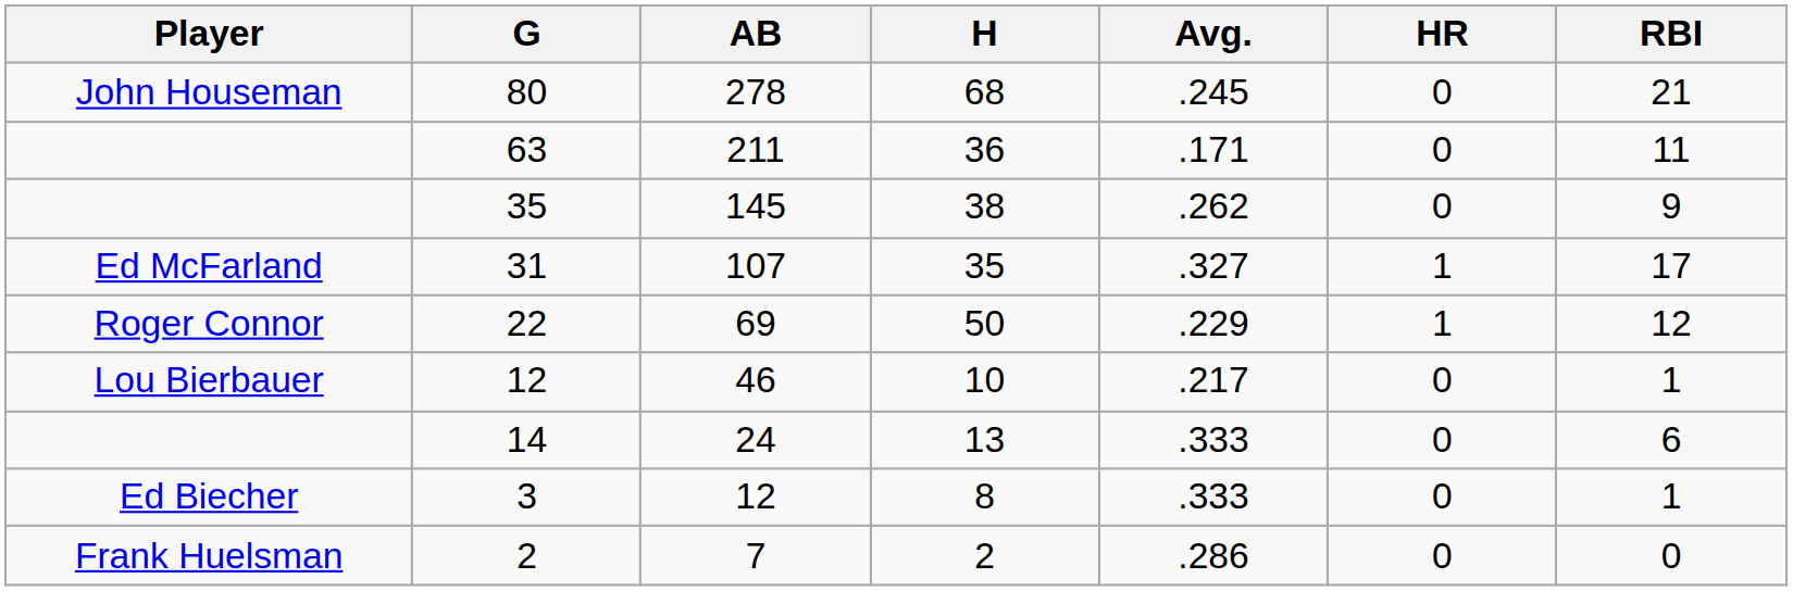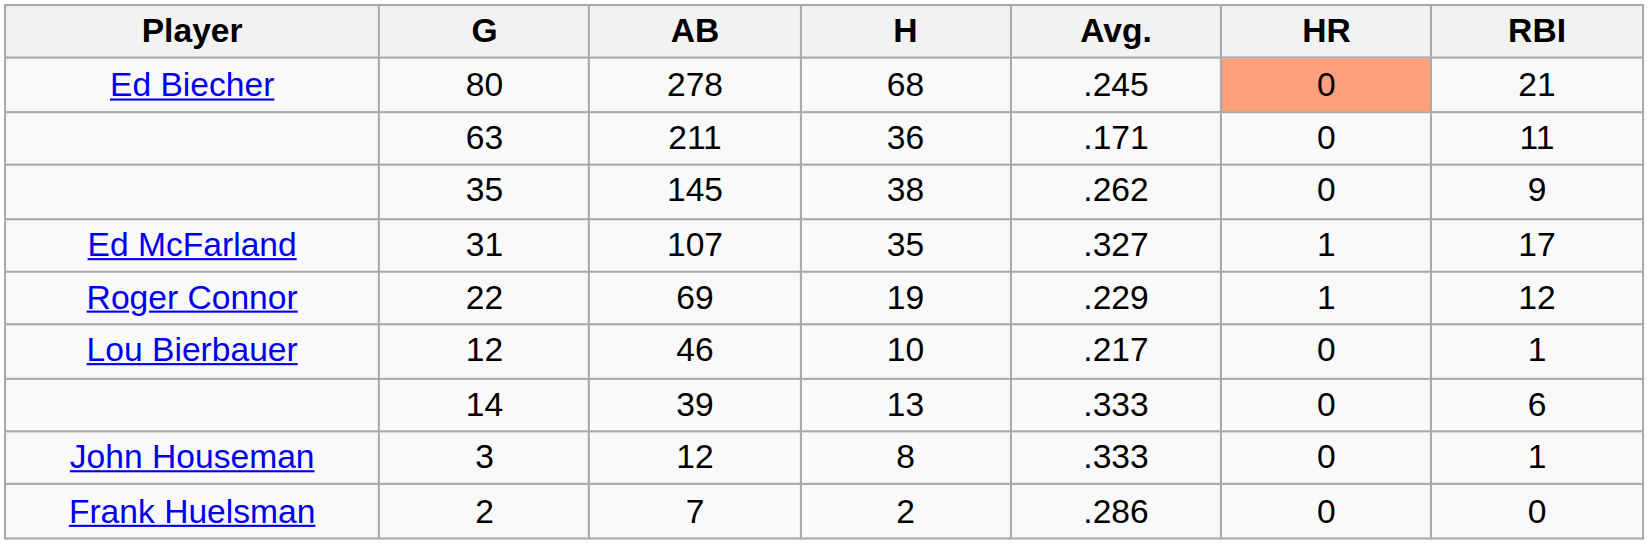80 | Player: John Houseman -> Ed Biecher
80 | HR: no background -> lightsalmon background
22 | H: 50 -> 19
14 | AB: 24 -> 39
3 | Player: Ed Biecher -> John Houseman
